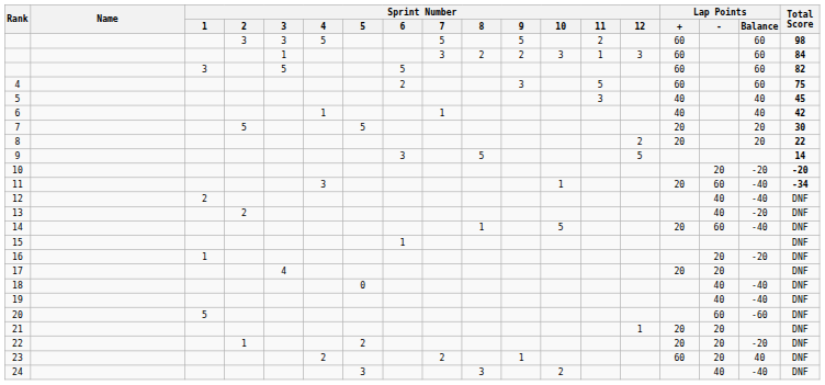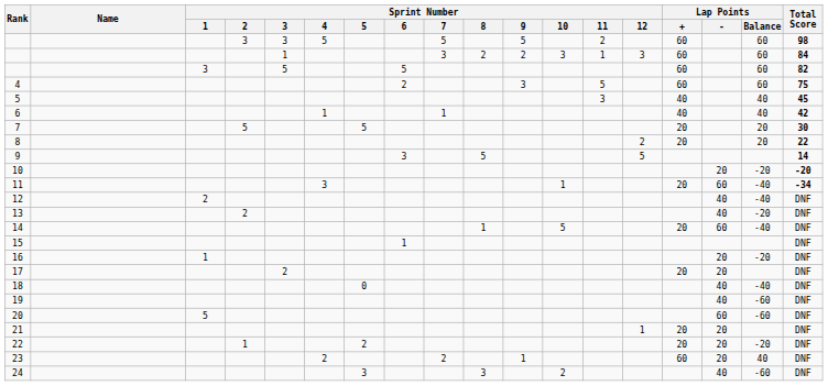17 | Sprint Number / 3: 4 -> 2
19 | Lap Points / Balance: -40 -> -60
24 | Lap Points / Balance: -40 -> -60
